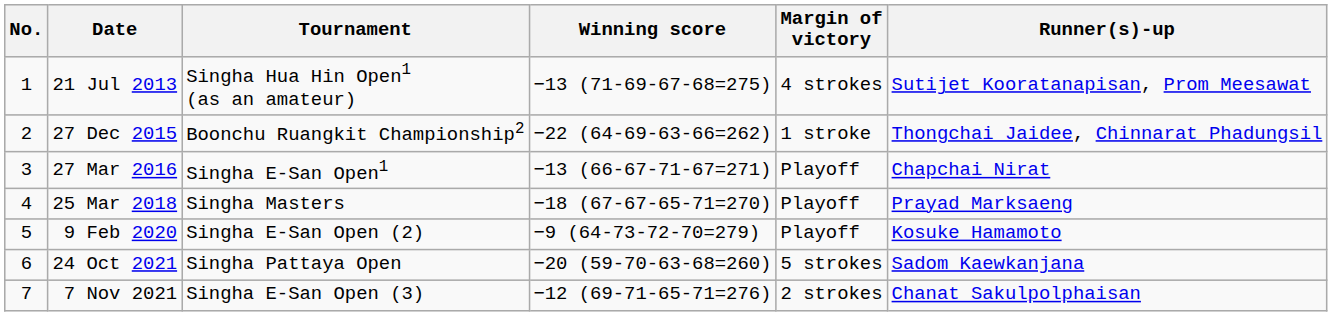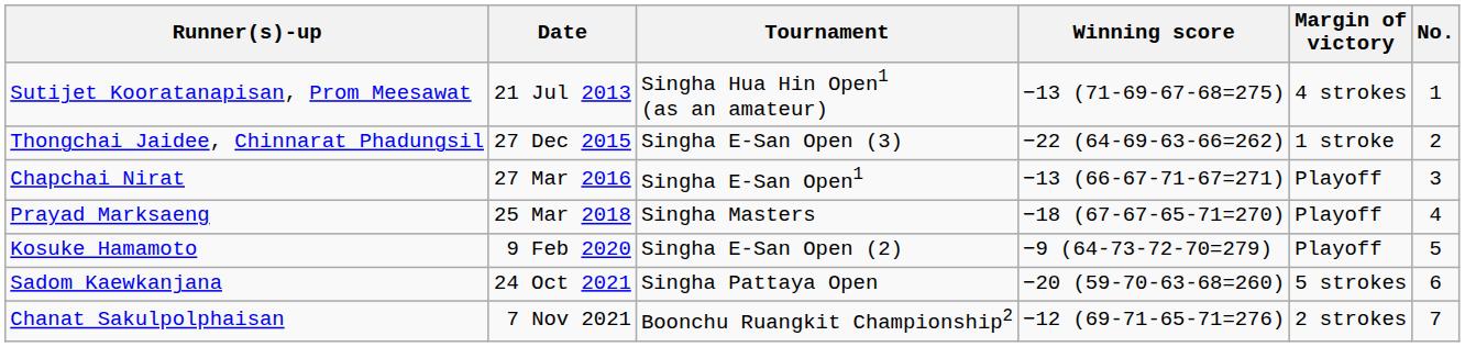columns swapped: No. <-> Runner(s)-up
27 Dec 2015 | Tournament: Boonchu Ruangkit Championship2 -> Singha E-San Open (3)
7 Nov 2021 | Tournament: Singha E-San Open (3) -> Boonchu Ruangkit Championship2
